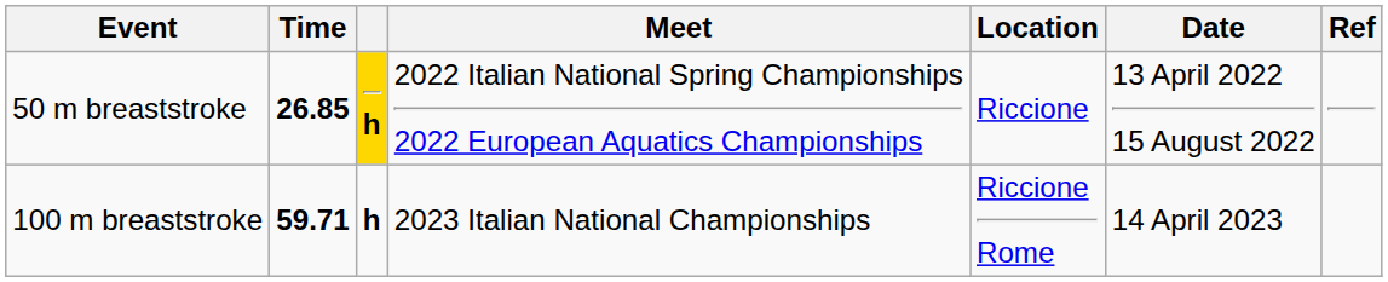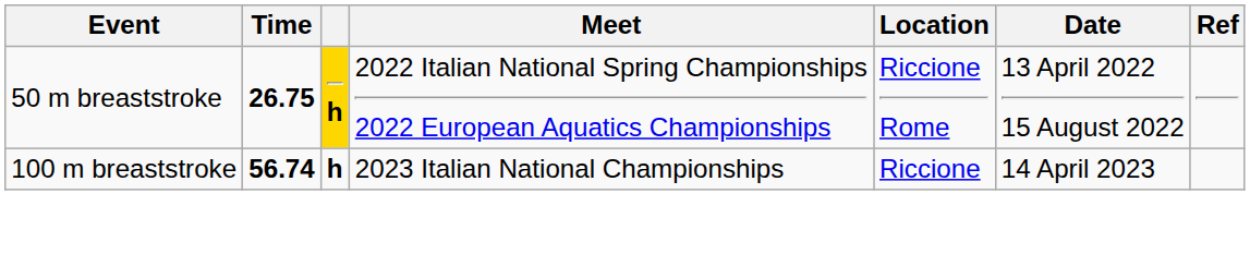50 m breaststroke | Time: 26.85 -> 26.75
50 m breaststroke | Location: Riccione -> Riccione Rome
100 m breaststroke | Time: 59.71 -> 56.74
100 m breaststroke | Location: Riccione Rome -> Riccione
